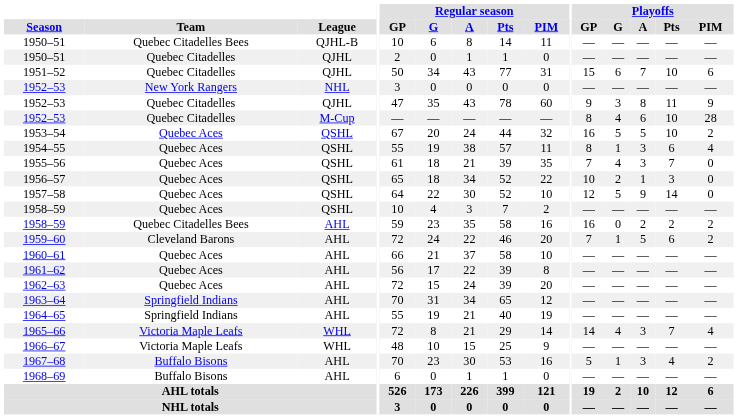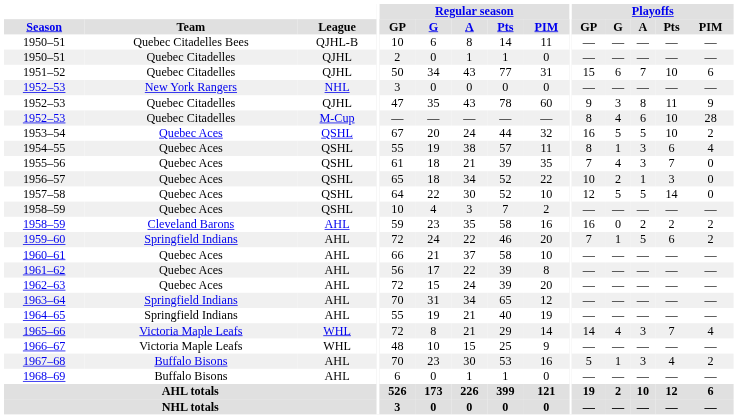1957–58 | Playoffs / A: 9 -> 5
1958–59 / AHL | Team: Quebec Citadelles Bees -> Cleveland Barons
1959–60 | Team: Cleveland Barons -> Springfield Indians
